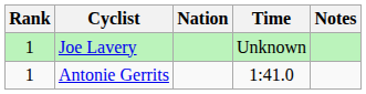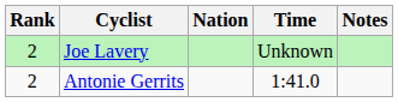Joe Lavery | Rank: 1 -> 2
Antonie Gerrits | Rank: 1 -> 2
